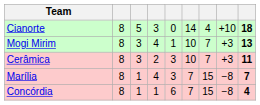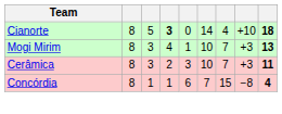Cianorte | column 4: normal -> bold
- row: Marília | 8 | 1 | 4 | 3 | 7 | 15 | −8 | 7
